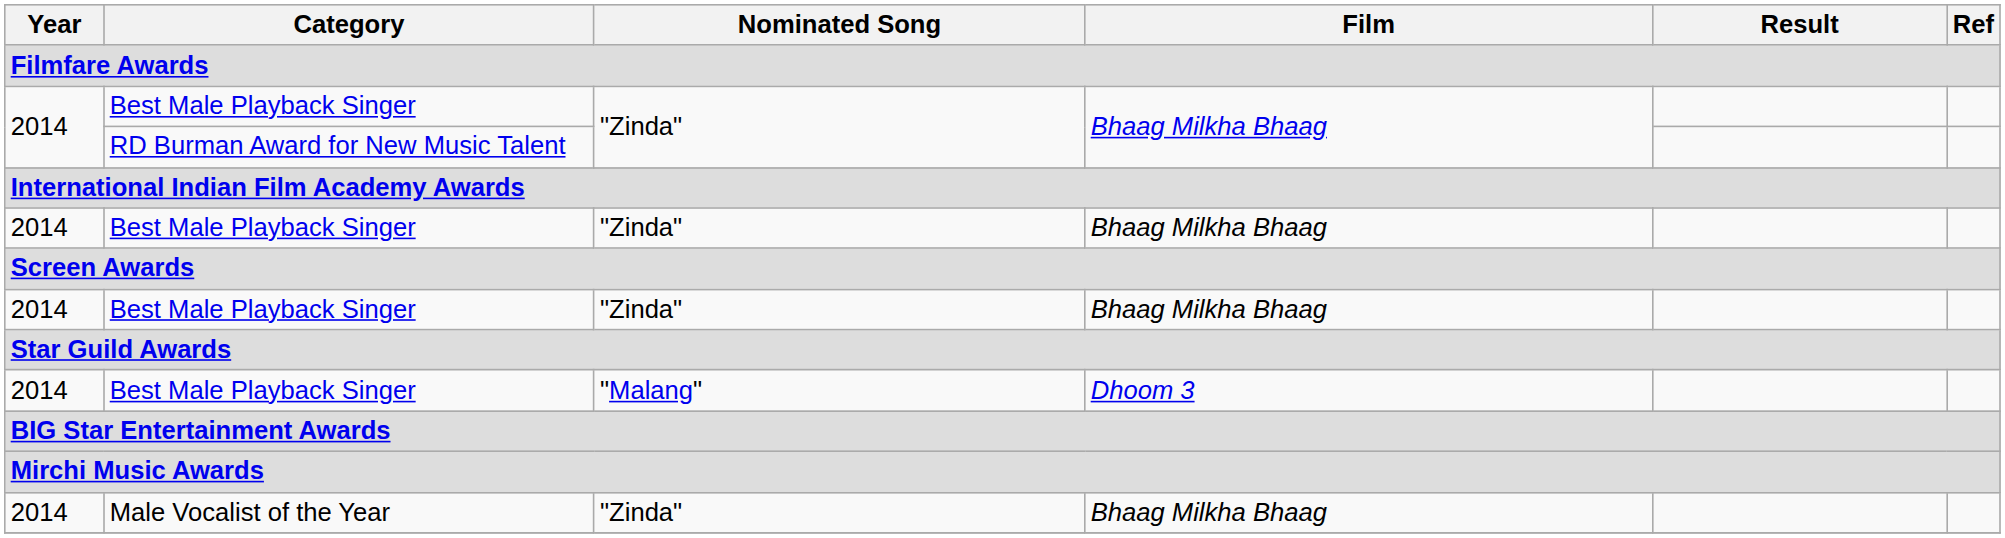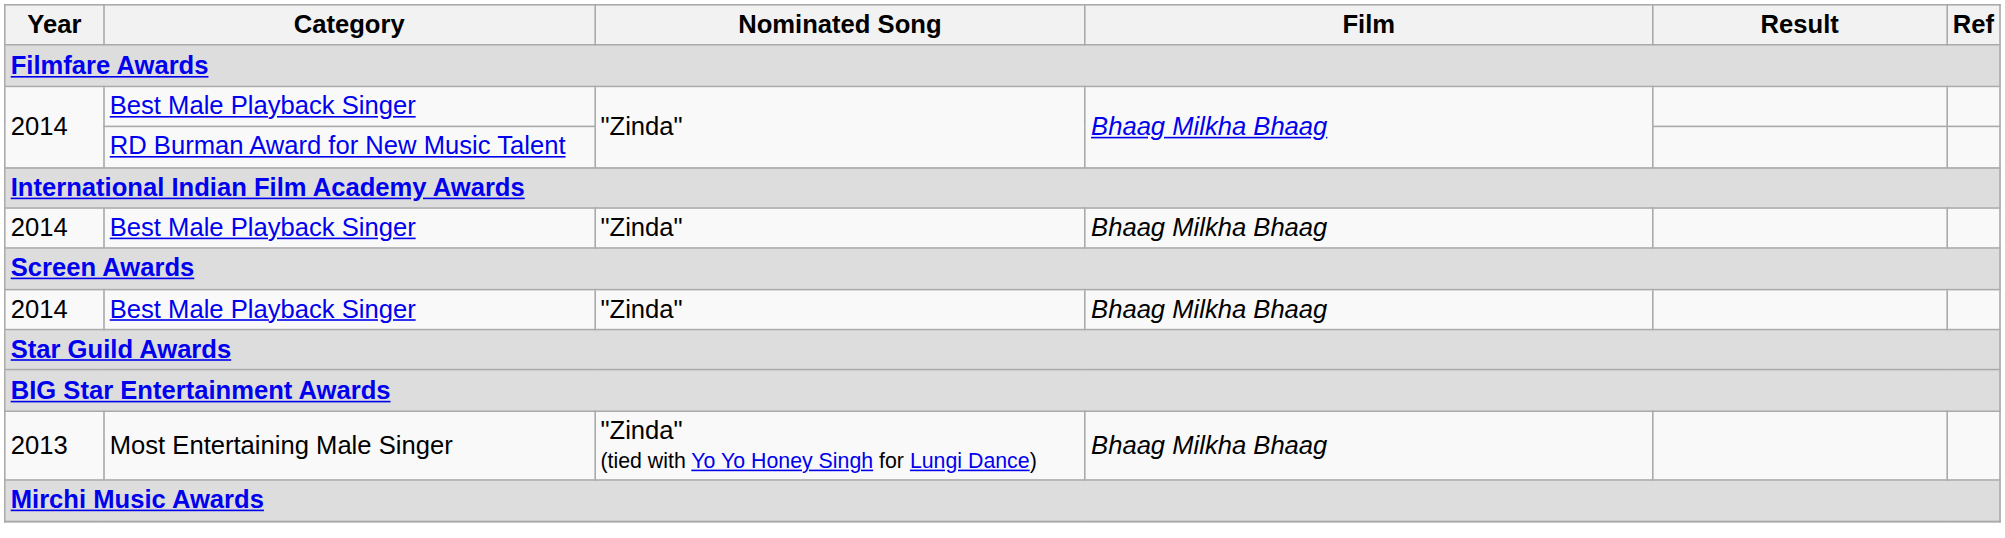- row: 2014 | Best Male Playback Singer | "Malang" | Dhoom 3
+ row: 2013 | Most Entertaining Male Singer | "Zinda" (tied with Yo Yo Honey Singh for Lungi Dance) | Bhaag Milkha Bhaag
- row: 2014 | Male Vocalist of the Year | "Zinda" | Bhaag Milkha Bhaag
